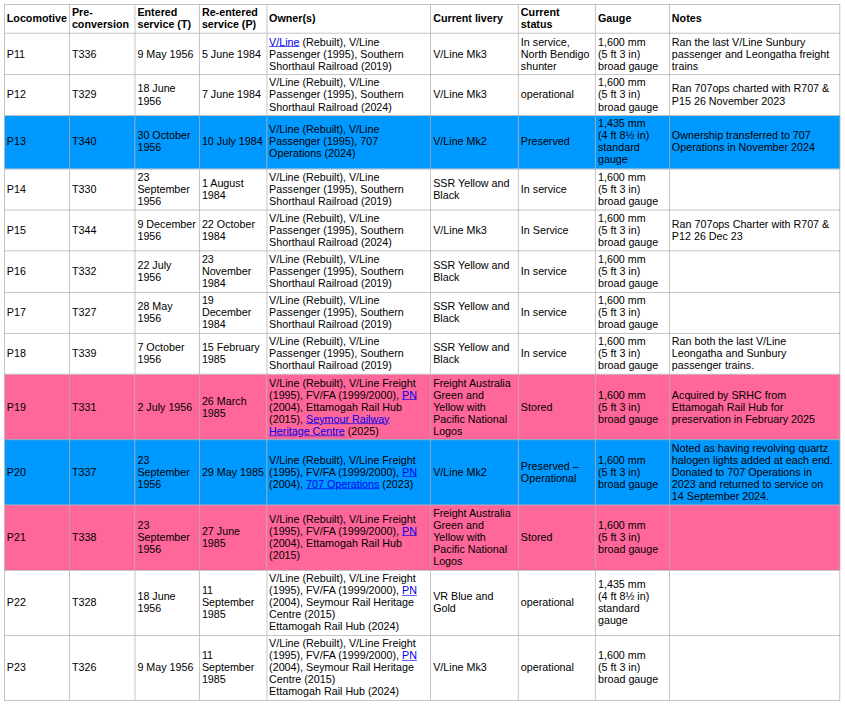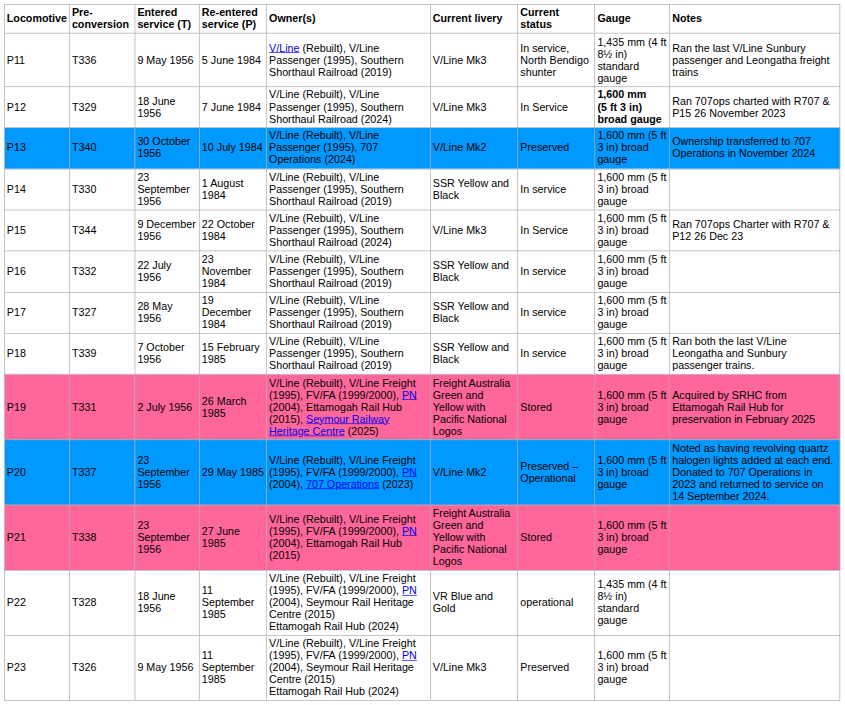5 June 1984 | Gauge: 1,600 mm (5 ft 3 in) broad gauge -> 1,435 mm (4 ft 8½ in) standard gauge
7 June 1984 | Current status: operational -> In Service
7 June 1984 | Gauge: normal -> bold
10 July 1984 | Gauge: 1,435 mm (4 ft 8½ in) standard gauge -> 1,600 mm (5 ft 3 in) broad gauge
P23 / 11 September 1985 | Current status: operational -> Preserved
